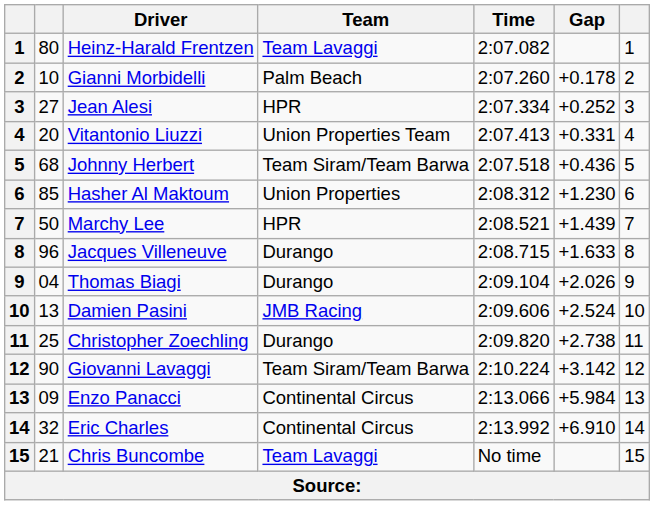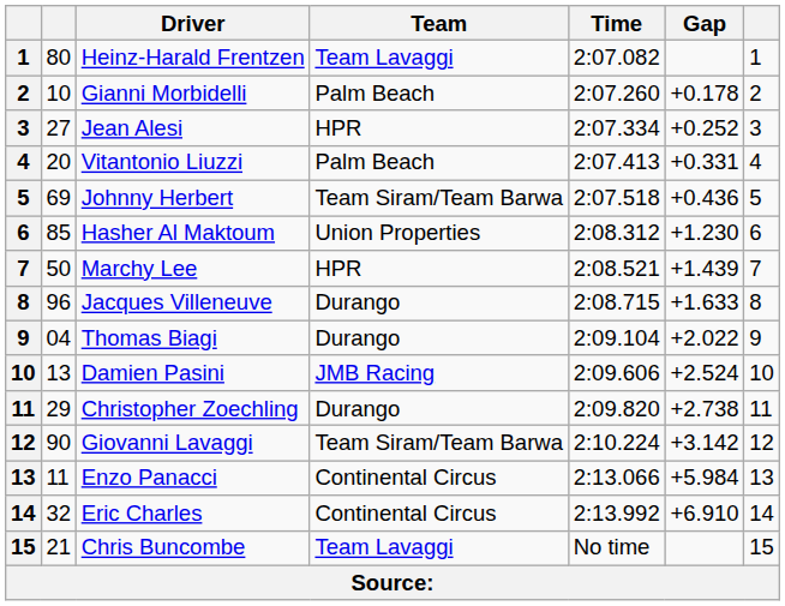Vitantonio Liuzzi | Team: Union Properties Team -> Palm Beach
Johnny Herbert | column 2: 68 -> 69
Thomas Biagi | Gap: +2.026 -> +2.022
Christopher Zoechling | column 2: 25 -> 29
Enzo Panacci | column 2: 09 -> 11
